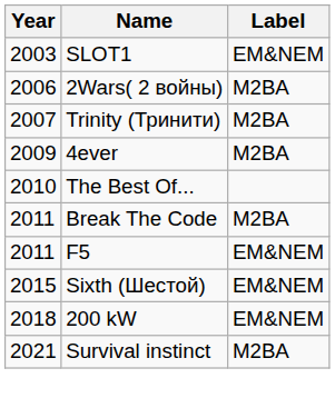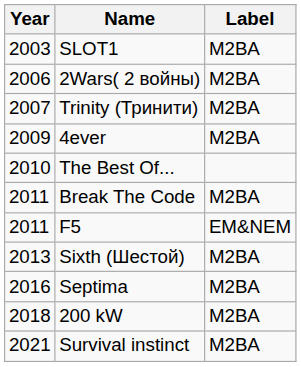SLOT1 | Label: EM&NEM -> M2BA
Sixth (Шестой) | Year: 2015 -> 2013
Sixth (Шестой) | Label: EM&NEM -> M2BA
+ row: 2016 | Septima | M2BA
200 kW | Label: EM&NEM -> M2BA
